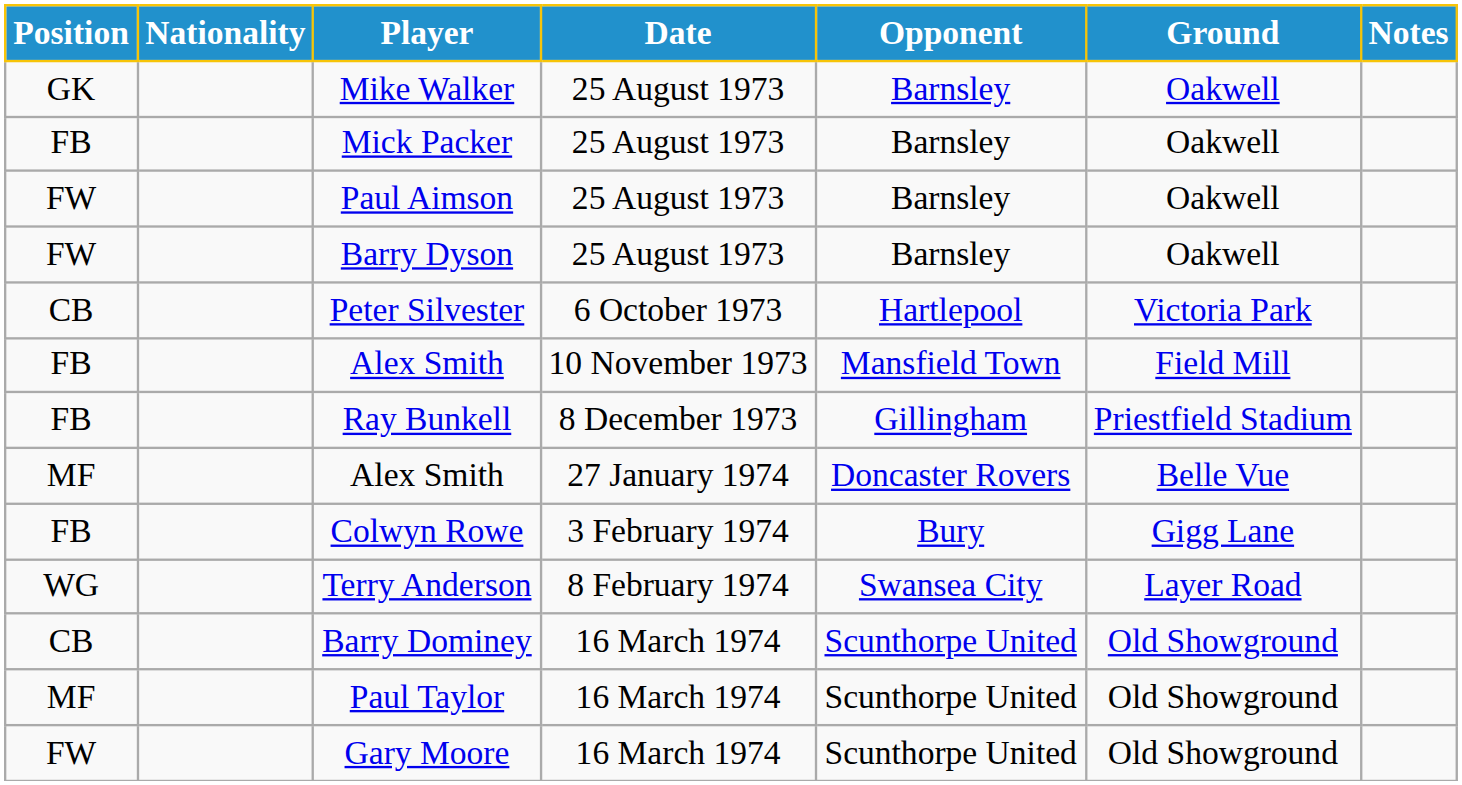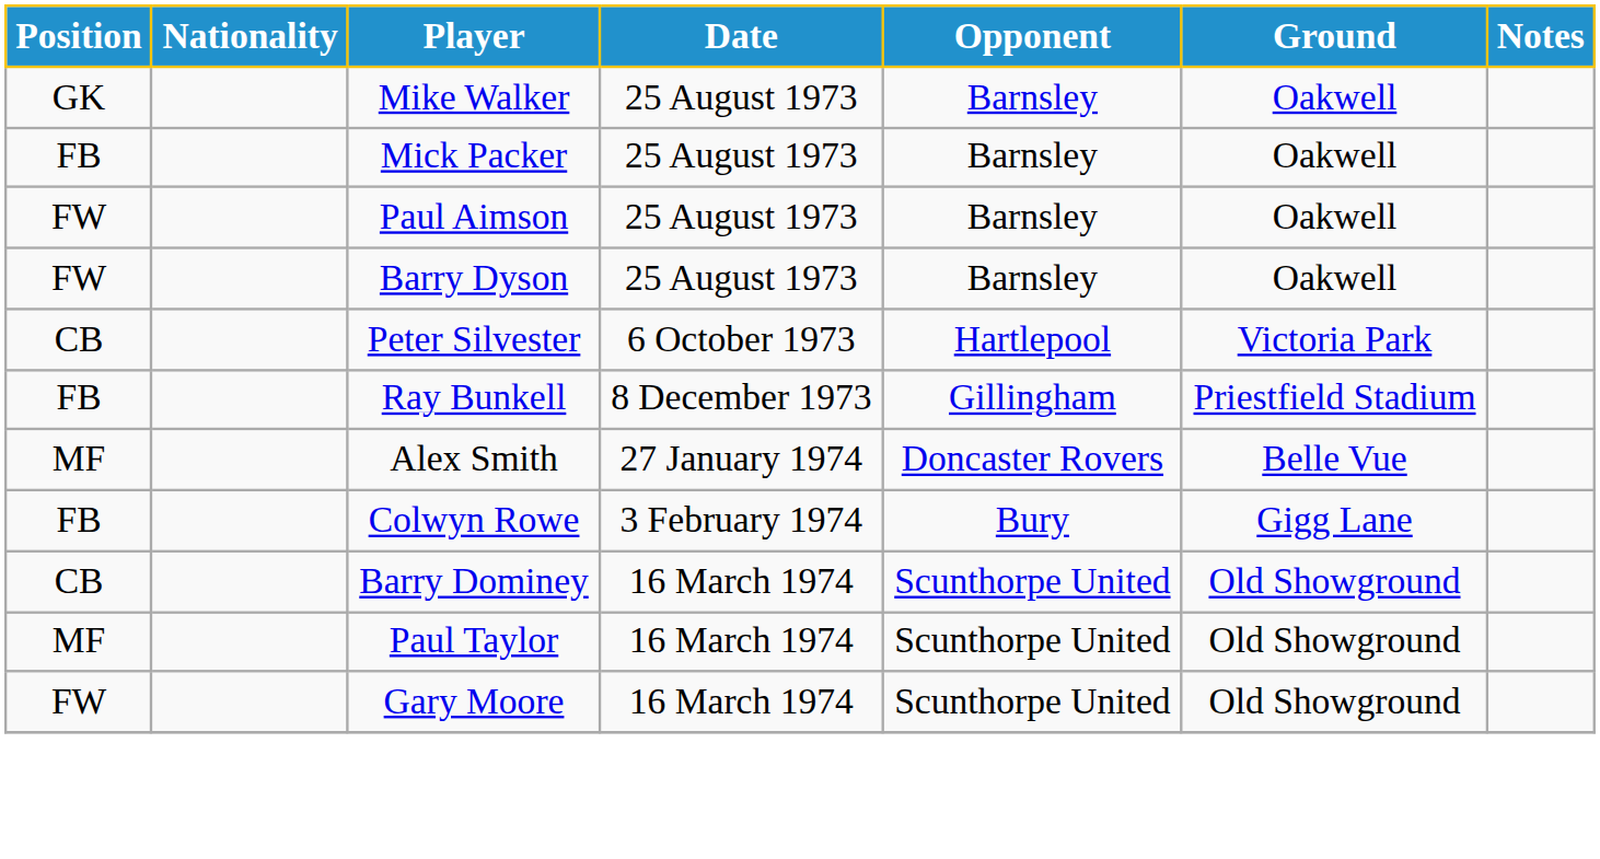- row: FB | Alex Smith | 10 November 1973 | Mansfield Town | Field Mill
- row: WG | Terry Anderson | 8 February 1974 | Swansea City | Layer Road
